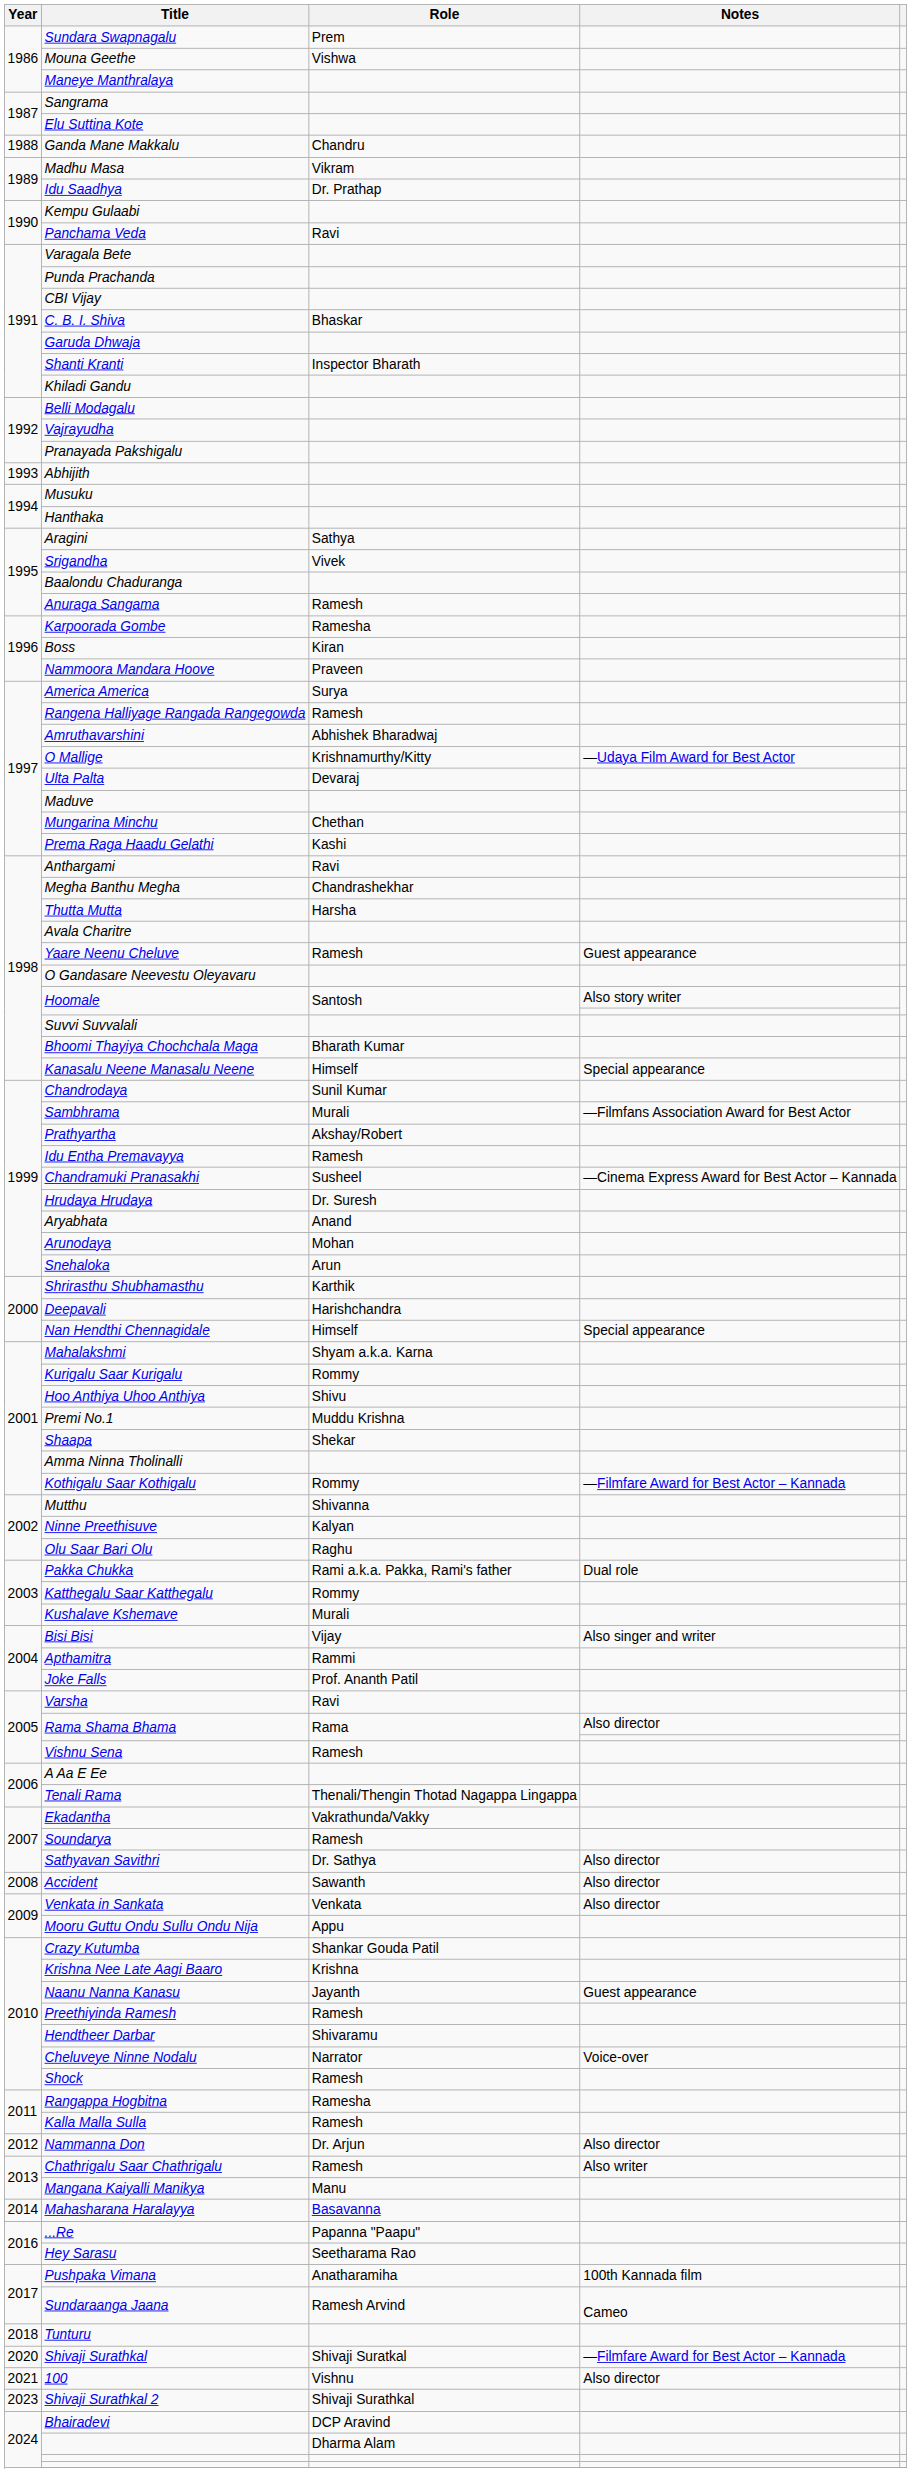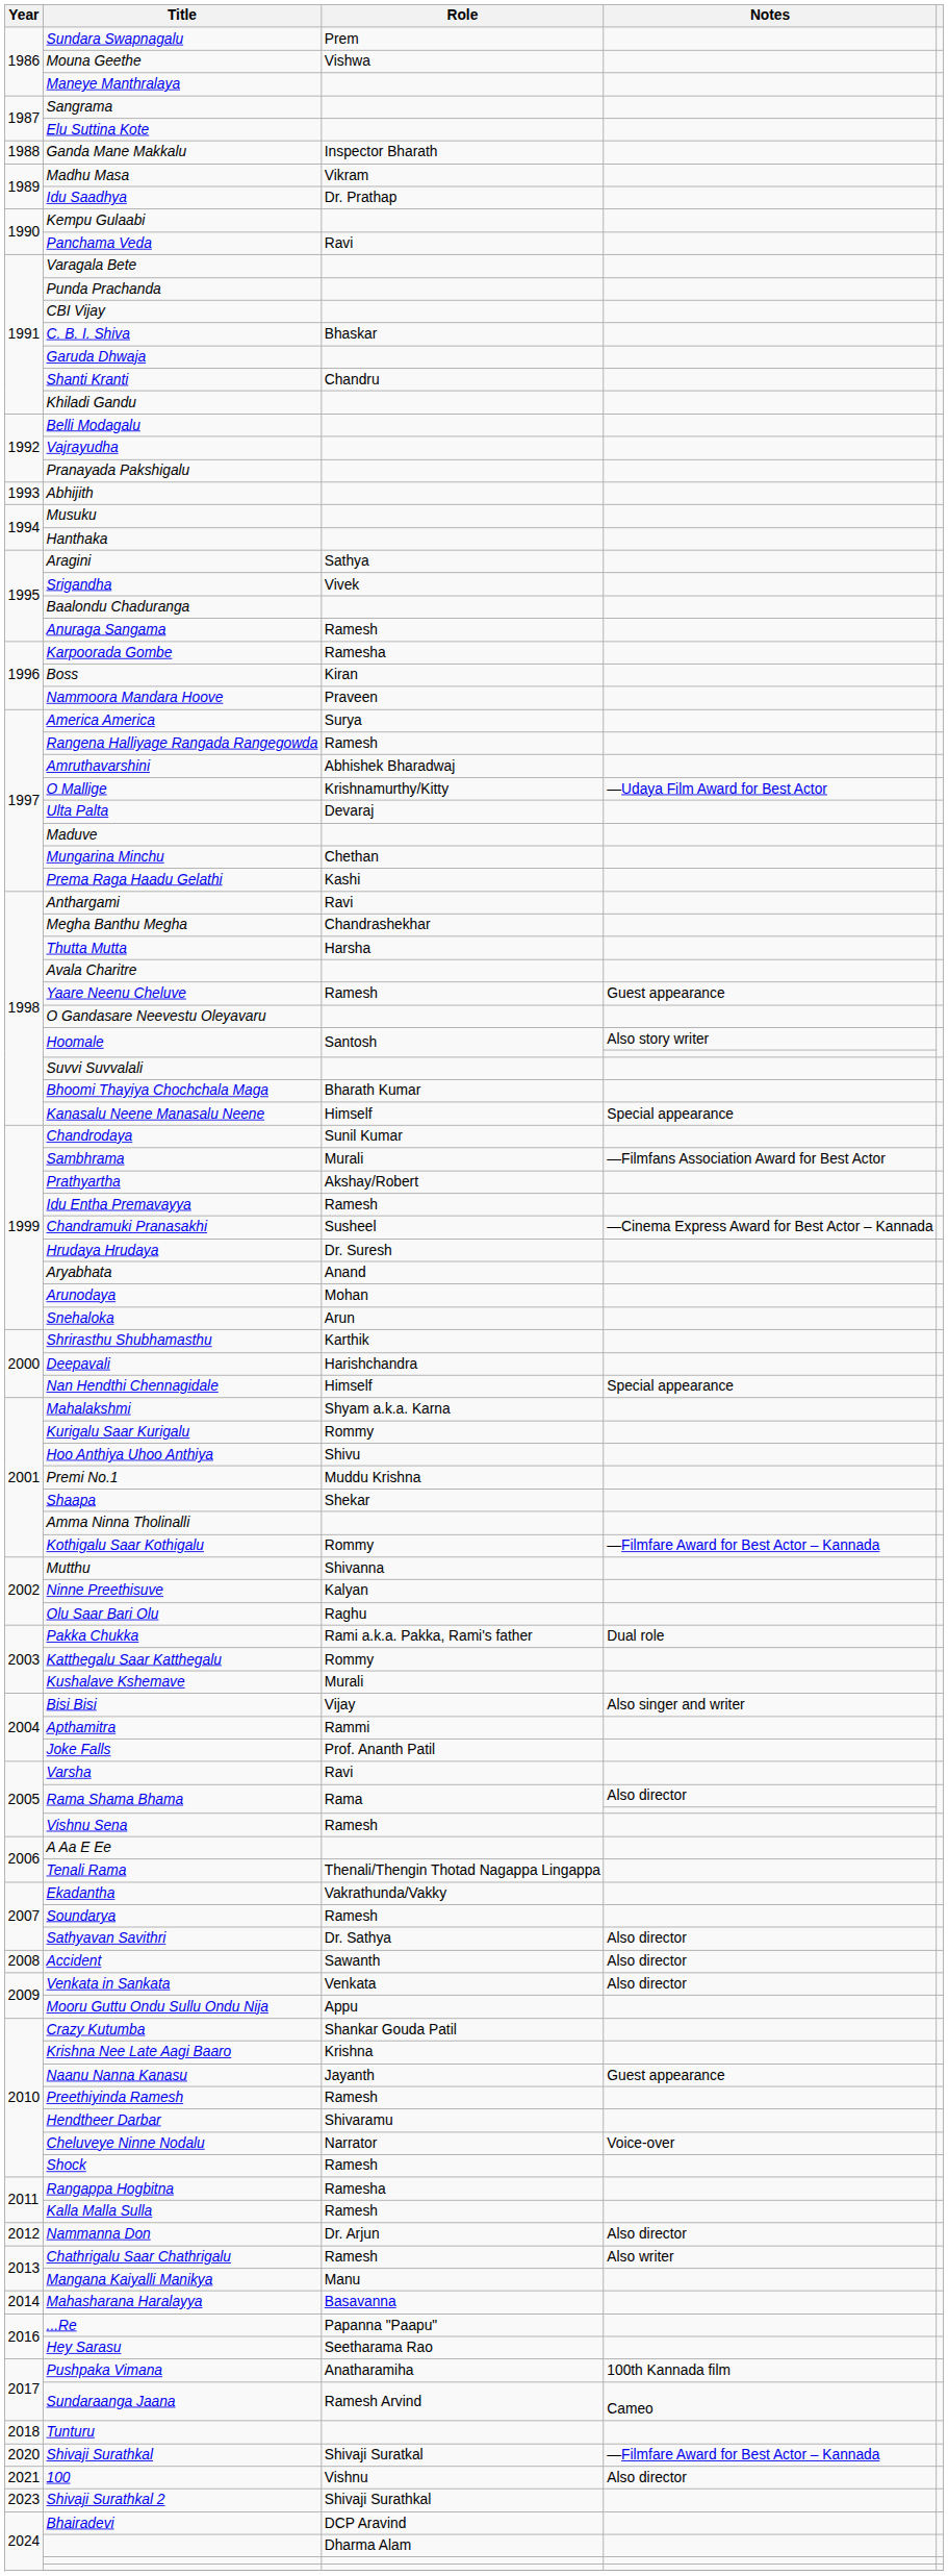Ganda Mane Makkalu | Role: Chandru -> Inspector Bharath
Shanti Kranti | Role: Inspector Bharath -> Chandru
